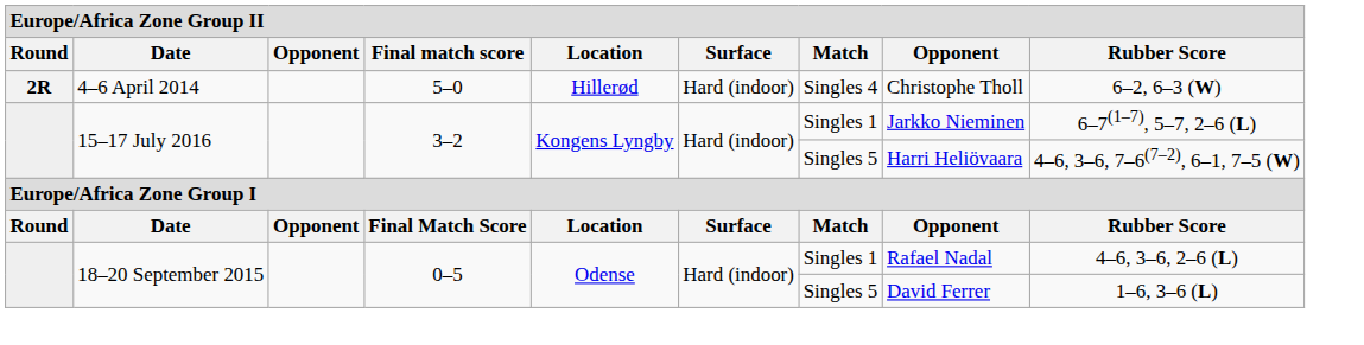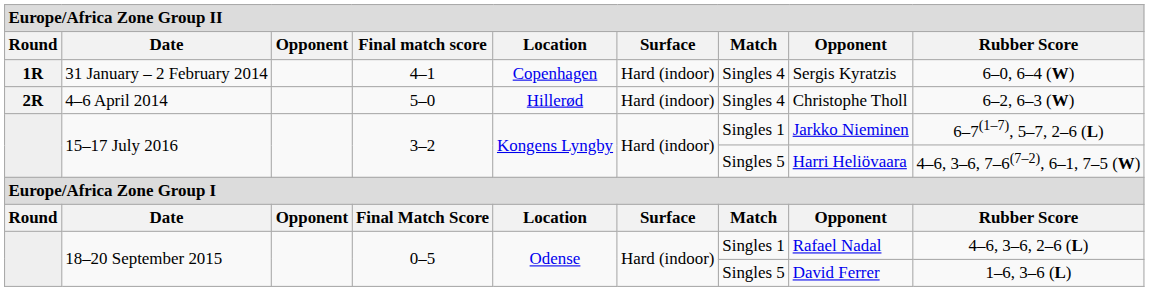+ row: 1R | 31 January – 2 February 2014 | 4–1 | Copenhagen | Hard (indoor) | Singles 4 | Sergis Kyratzis | 6–0, 6–4 (W)
